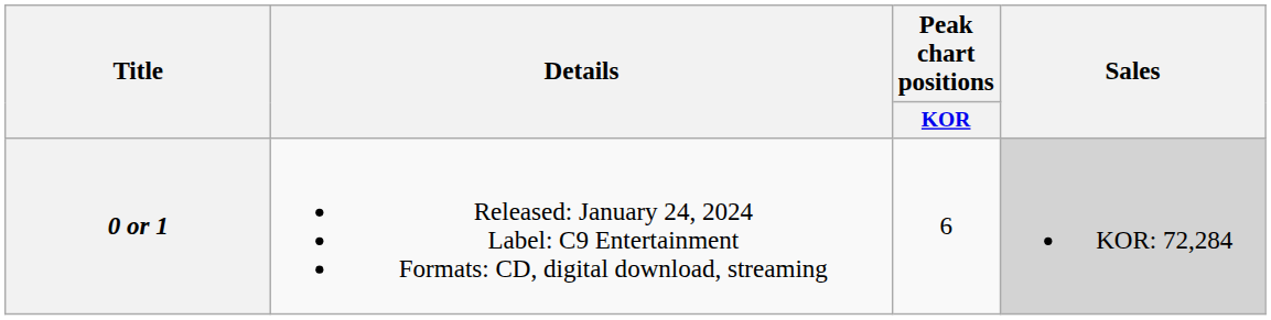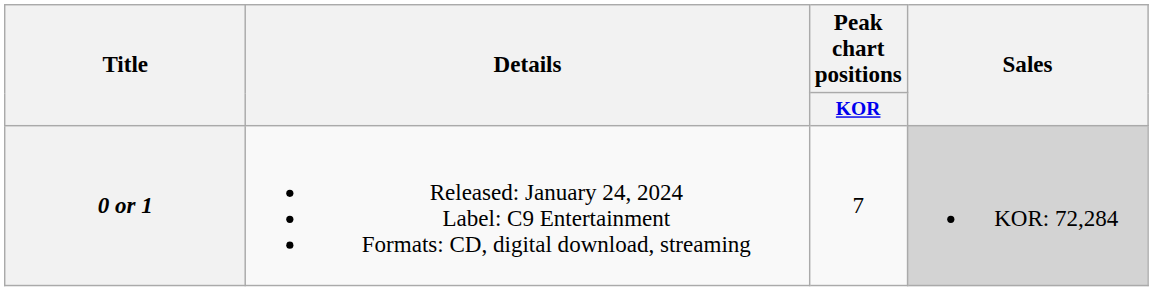0 or 1 | Peak chart positions / KOR: 6 -> 7
